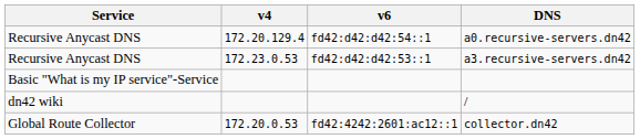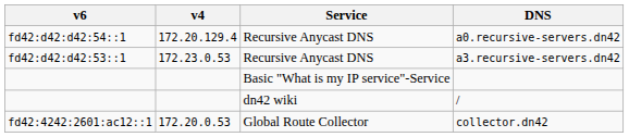columns swapped: Service <-> v6
